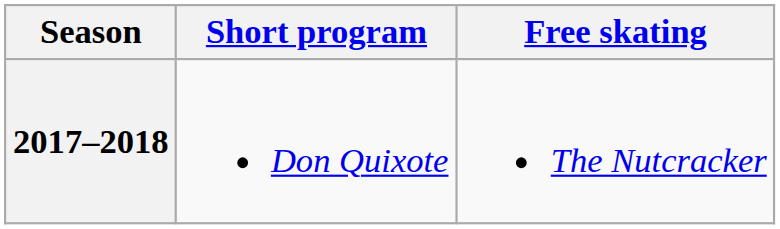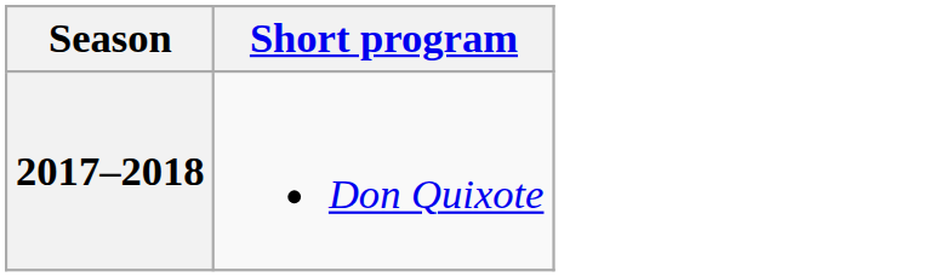- column: Free skating | The Nutcracker
